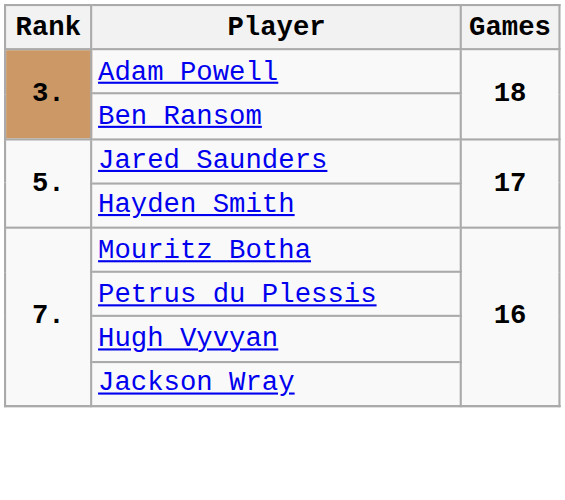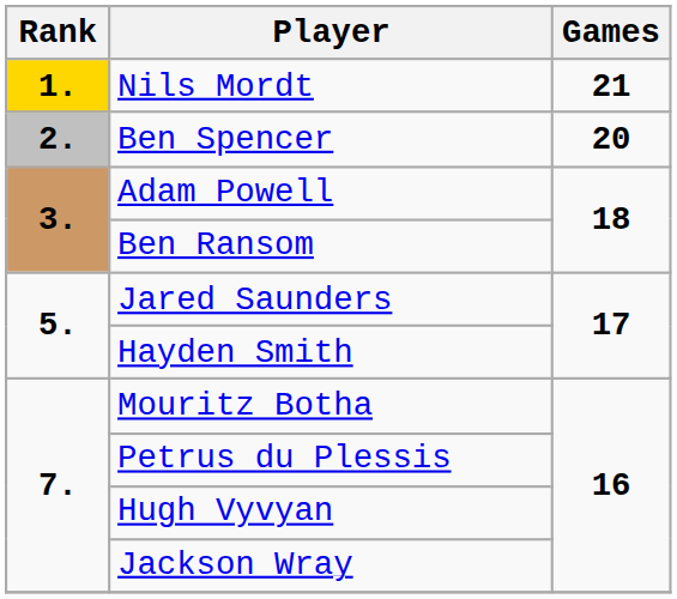+ row: 1. | Nils Mordt | 21
+ row: 2. | Ben Spencer | 20
